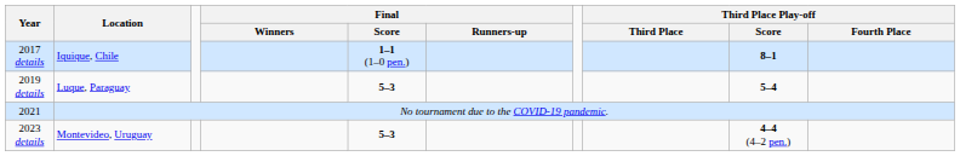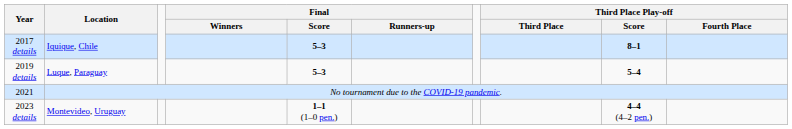2017 details | Final / Score: 1–1 (1–0 pen.) -> 5–3
2023 details | Final / Score: 5–3 -> 1–1 (1–0 pen.)
